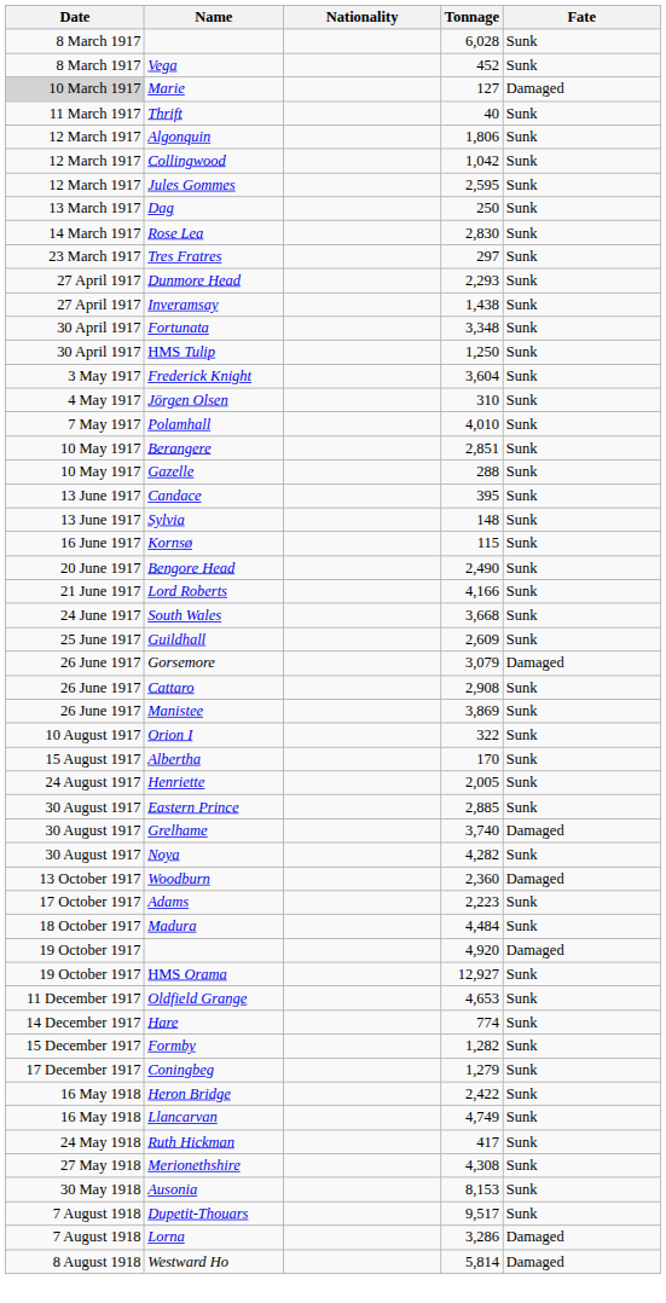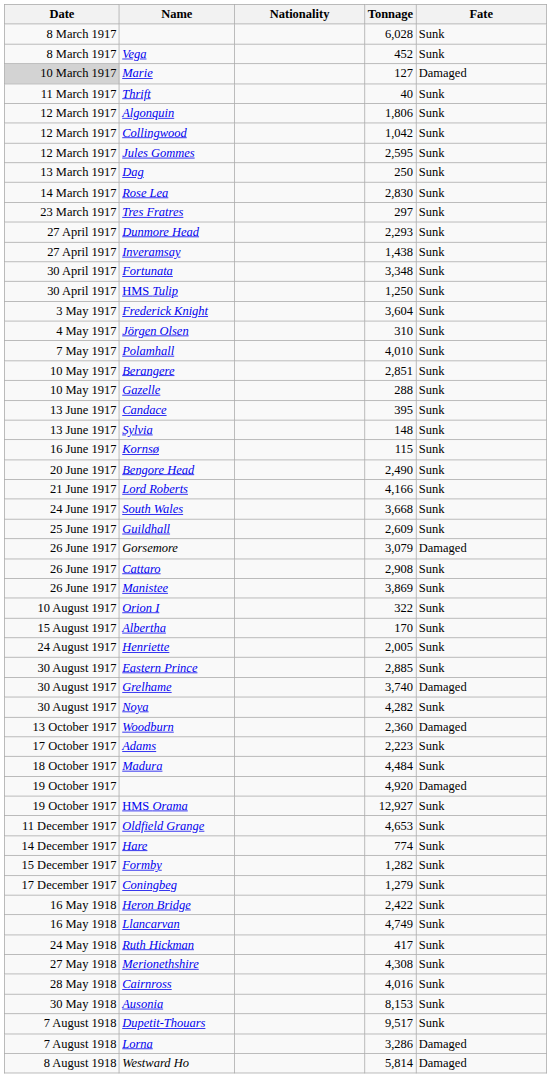+ row: 28 May 1918 | Cairnross | 4,016 | Sunk
